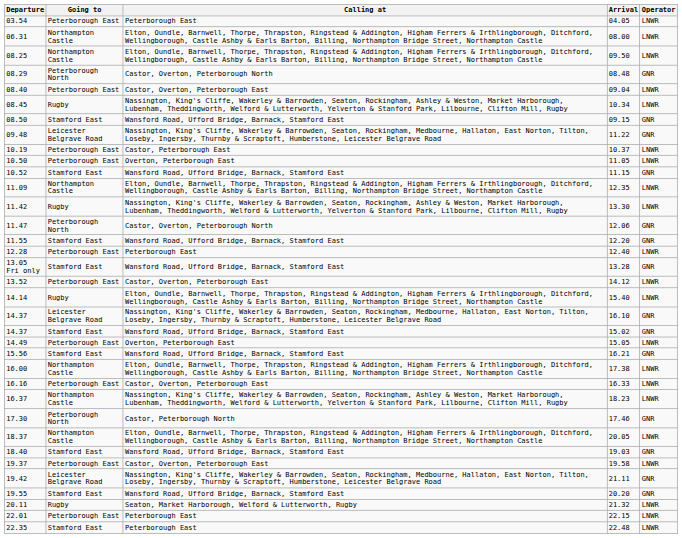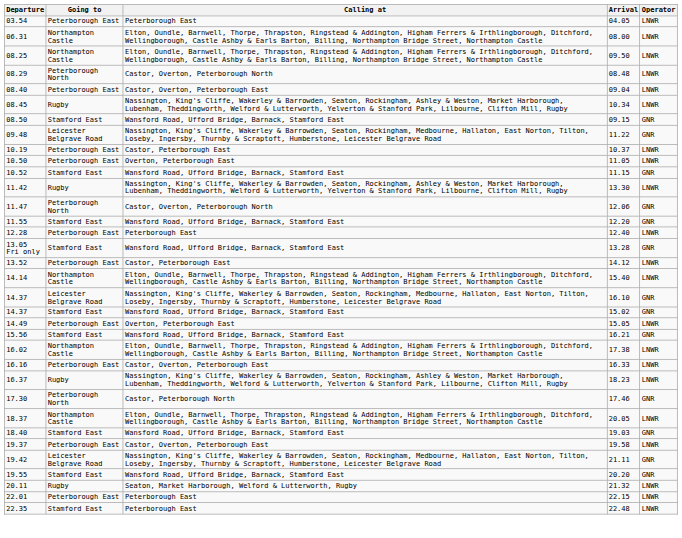08.48 | Operator: GNR -> LNWR
- row: 11.09 | Northampton Castle | Elton, Oundle, Barnwell, Thorpe, Thrapston, Ringstead & Addington, Higham Ferrers & Irthlingborough, Ditchford, Wellingborough, Castle Ashby & Earls Barton, Billing, Northampton Bridge Street, Northampton Castle | 12.35 | LNWR
14.12 | Calling at: Castor, Overton, Peterborough East -> Castor, Peterborough East
15.40 | Going to: Rugby -> Northampton Castle
17.38 | Departure: 16.00 -> 16.02
18.23 | Going to: Northampton Castle -> Rugby
